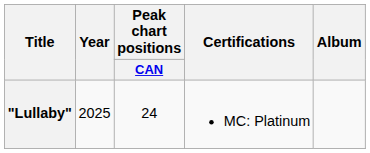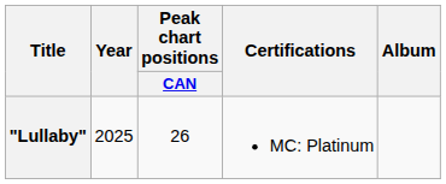"Lullaby" | Peak chart positions / CAN: 24 -> 26
